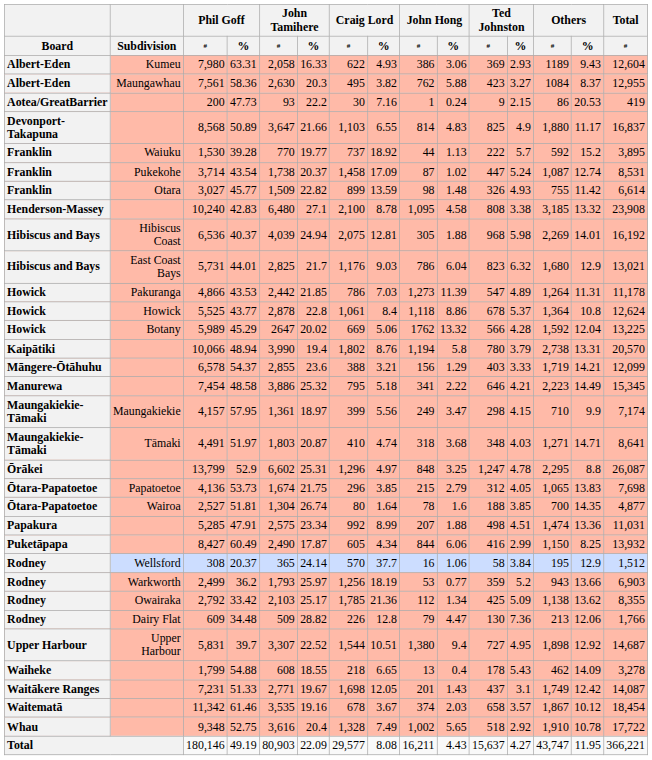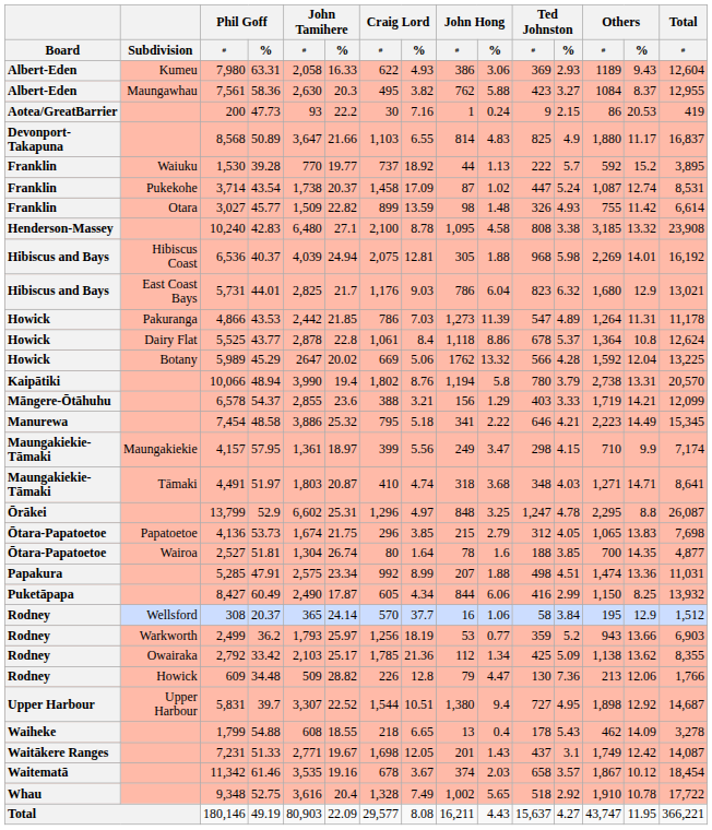5,525 | Subdivision: Howick -> Dairy Flat
609 | Subdivision: Dairy Flat -> Howick
